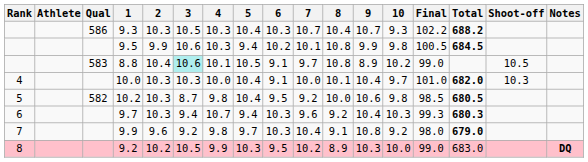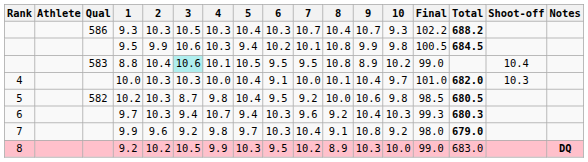8.8 | 6: 9.1 -> 9.5
8.8 | 7: 9.7 -> 9.5
8.8 | Shoot-off: 10.5 -> 10.4
